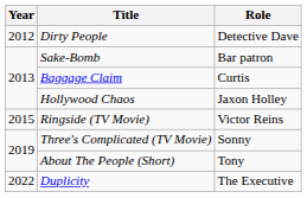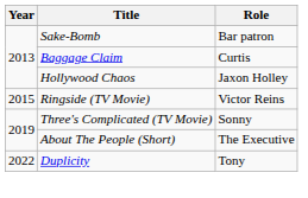- row: 2012 | Dirty People | Detective Dave
About The People (Short) | Role: Tony -> The Executive
Duplicity | Role: The Executive -> Tony
